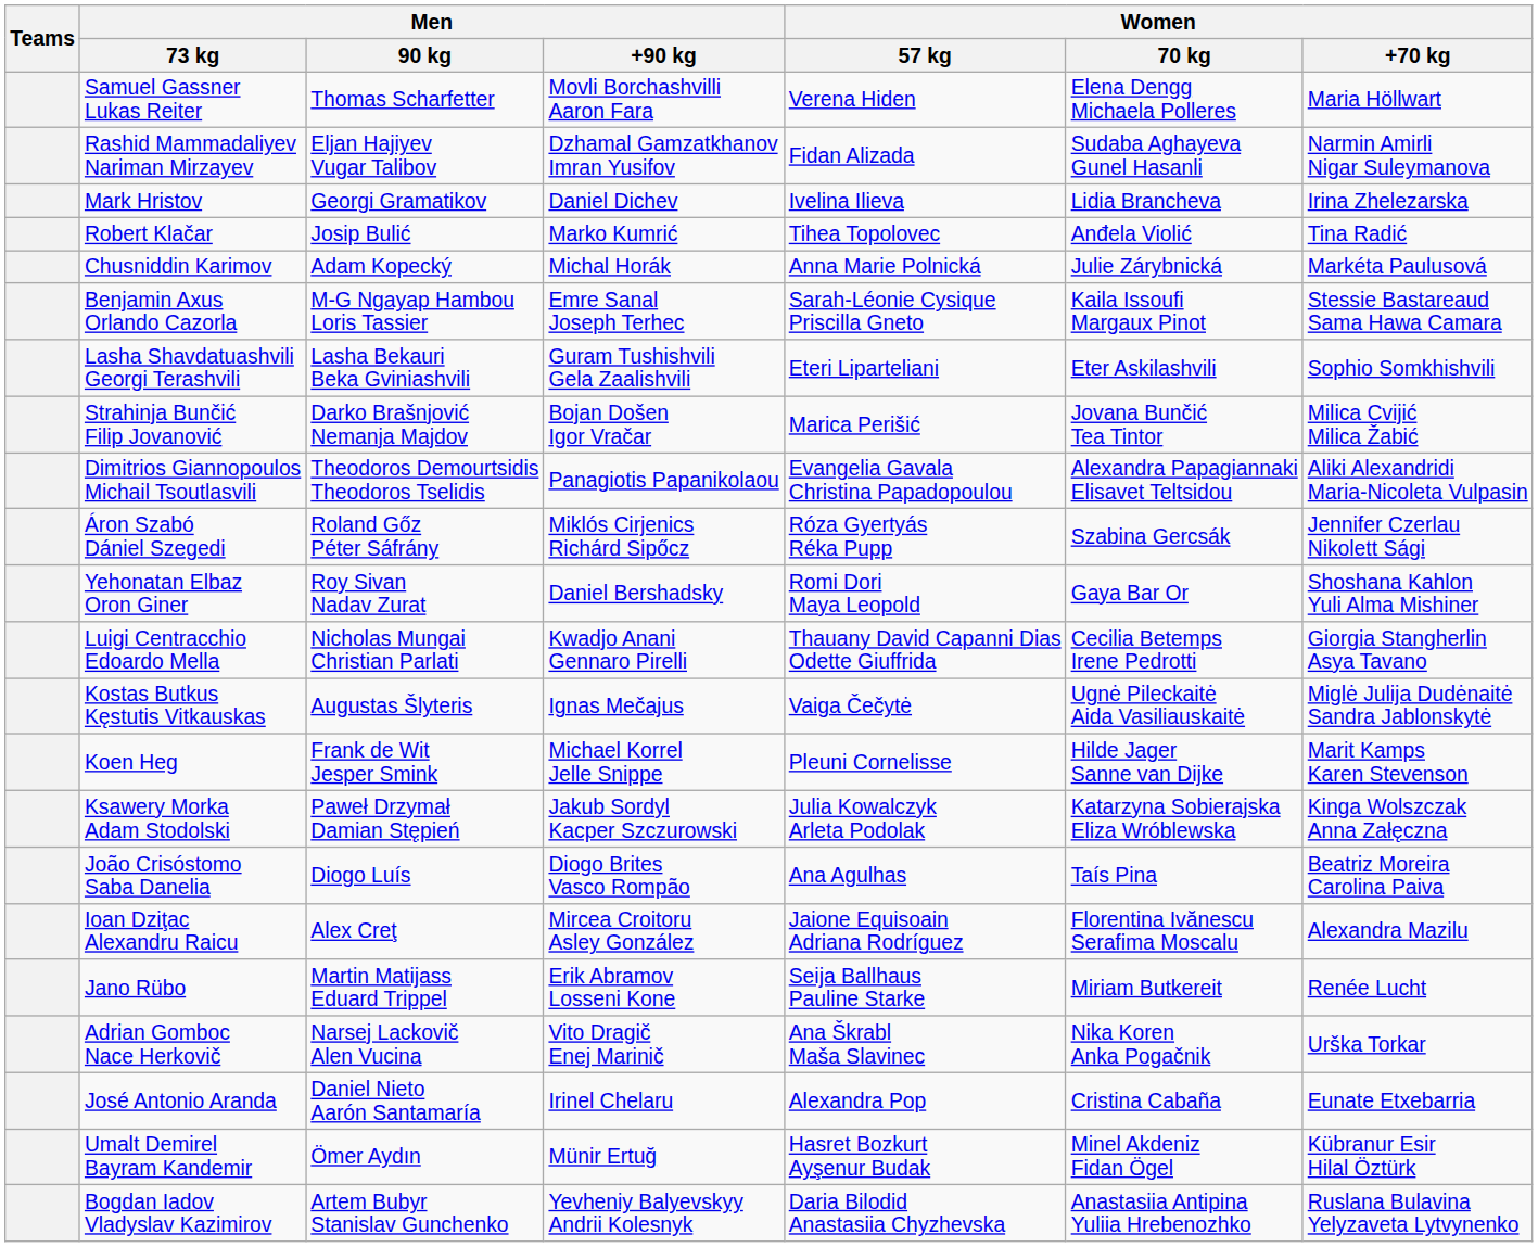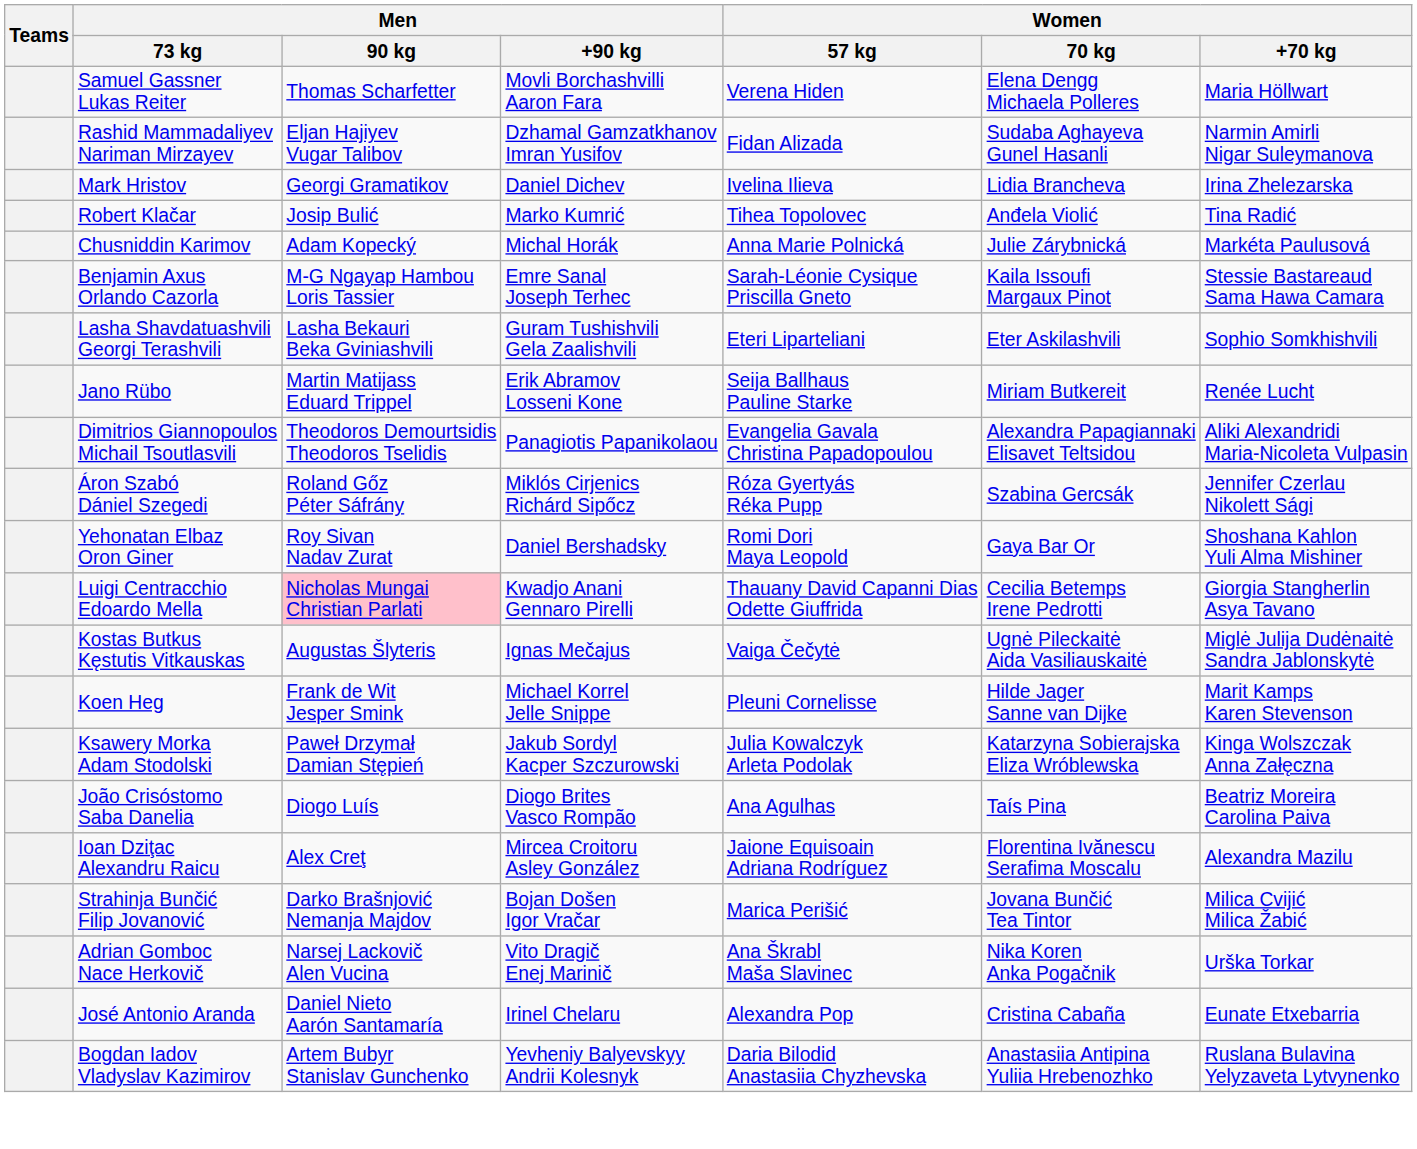rows swapped: Jano Rübo <-> Strahinja Bunčić Filip Jovanović
Luigi Centracchio Edoardo Mella | Men / 90 kg: no background -> pink background
- row: Umalt Demirel Bayram Kandemir | Ömer Aydın | Münir Ertuğ | Hasret Bozkurt Ayşenur Budak | Minel Akdeniz Fidan Ögel | Kübranur Esir Hilal Öztürk
